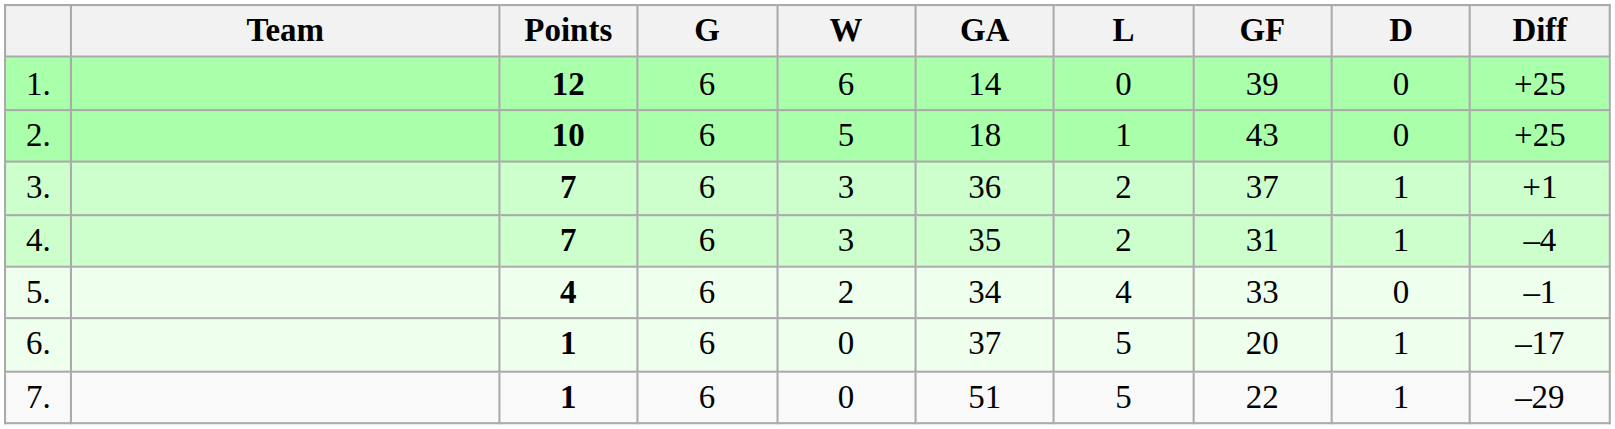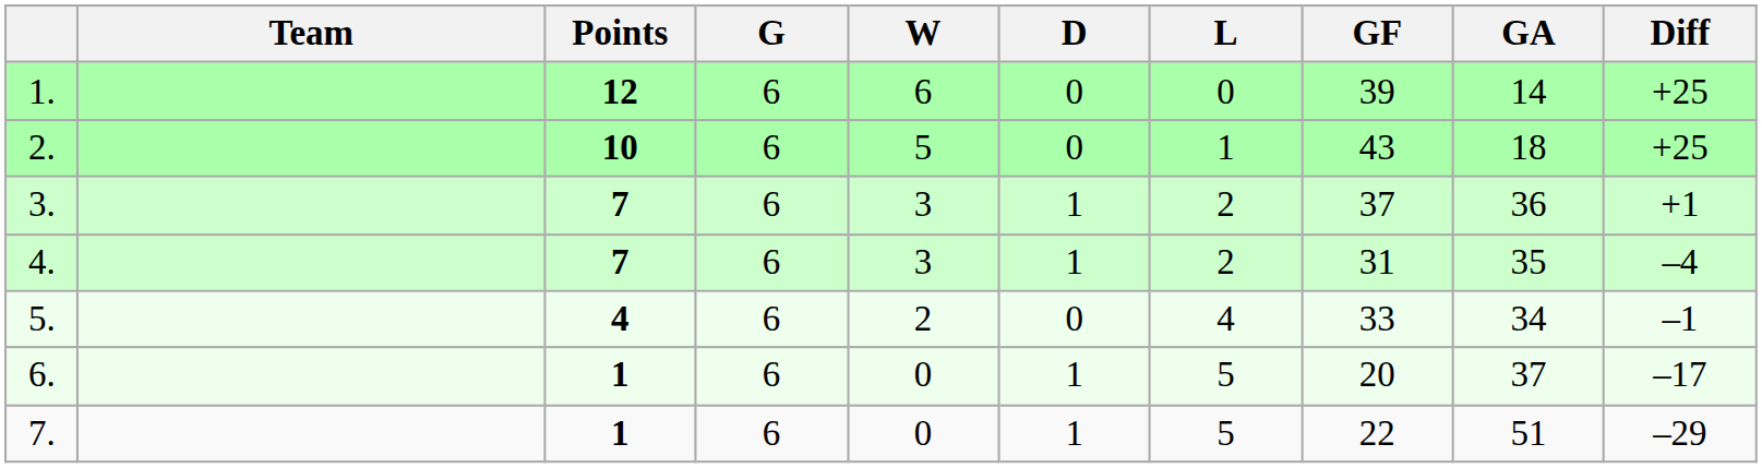columns swapped: D <-> GA
